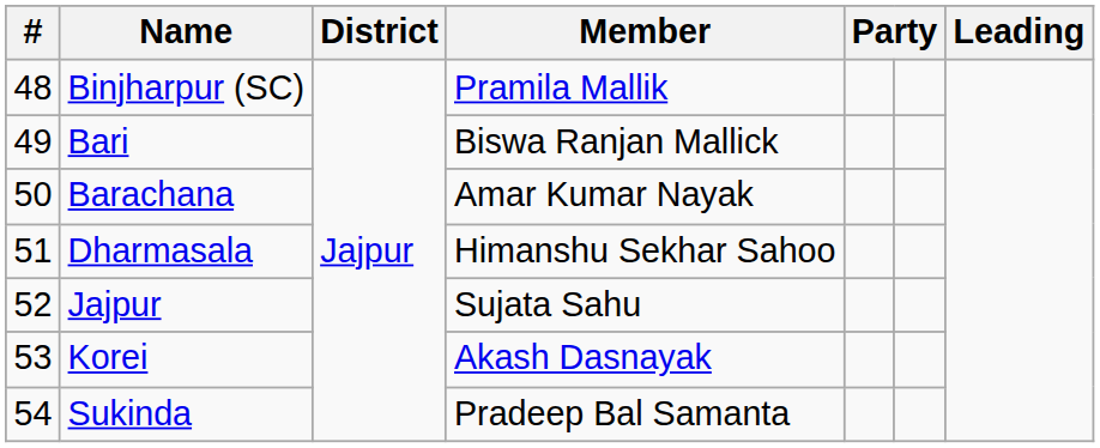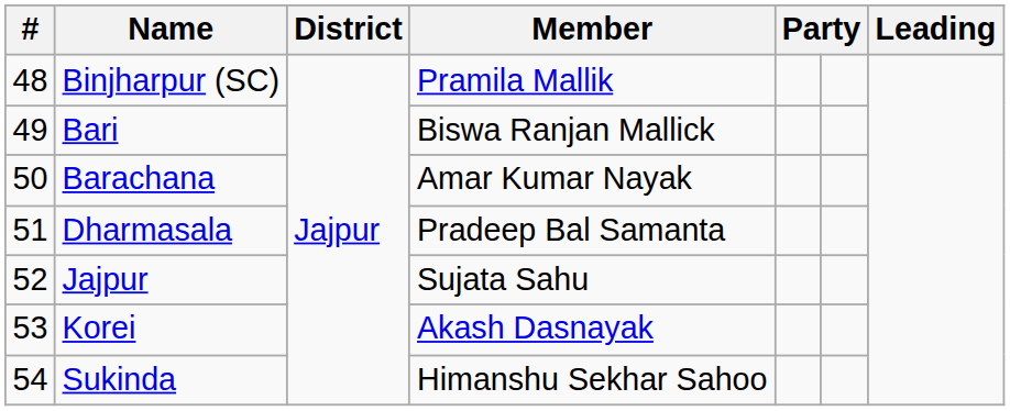Dharmasala | Member: Himanshu Sekhar Sahoo -> Pradeep Bal Samanta
Sukinda | Member: Pradeep Bal Samanta -> Himanshu Sekhar Sahoo
